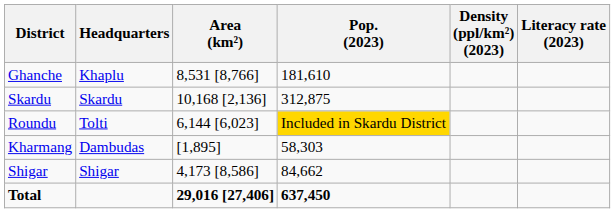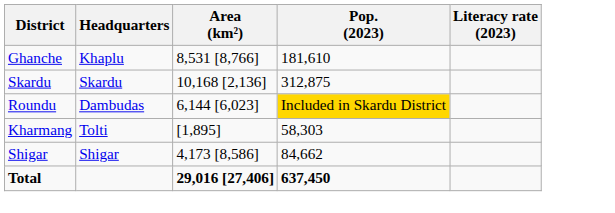- column: Density (ppl/km²) (2023)
Roundu | Headquarters: Tolti -> Dambudas
Kharmang | Headquarters: Dambudas -> Tolti
